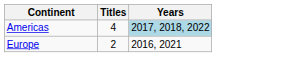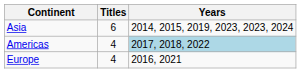+ row: Asia | 6 | 2014, 2015, 2019, 2023, 2023, 2024
Europe | Titles: 2 -> 4
